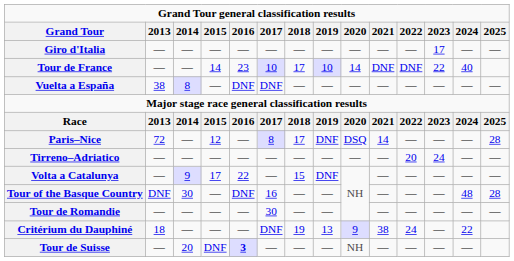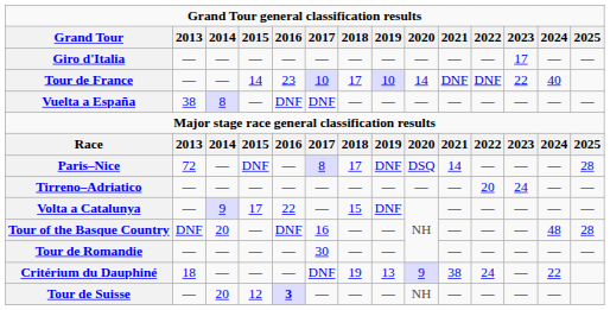Paris–Nice | 2015: 12 -> DNF
Tour of the Basque Country | 2014: 30 -> 20
Tour de Suisse | 2015: DNF -> 12
